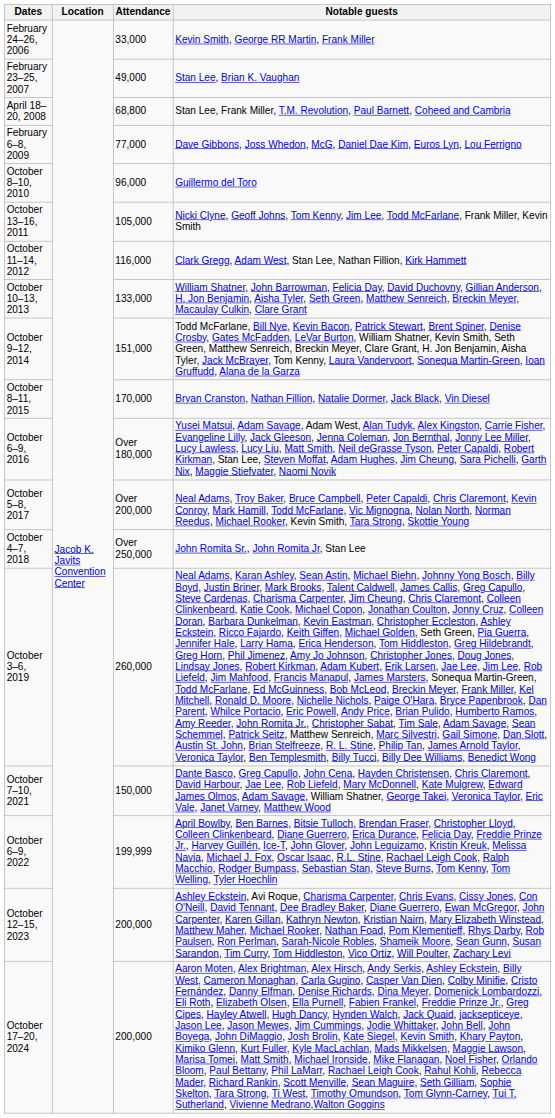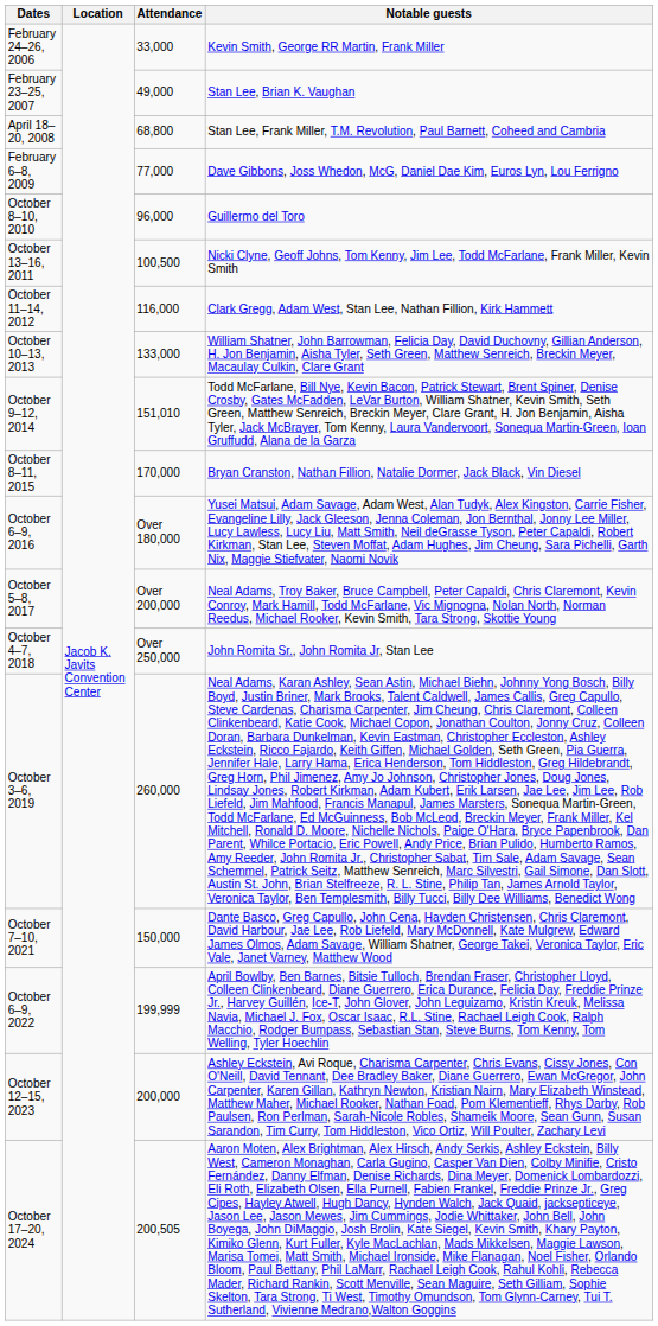October 13–16, 2011 | Attendance: 105,000 -> 100,500
October 9–12, 2014 | Attendance: 151,000 -> 151,010
October 17–20, 2024 | Attendance: 200,000 -> 200,505
